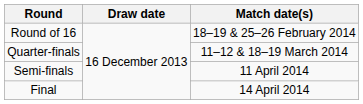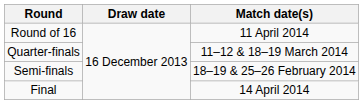Round of 16 | Match date(s): 18–19 & 25–26 February 2014 -> 11 April 2014
Semi-finals | Match date(s): 11 April 2014 -> 18–19 & 25–26 February 2014
